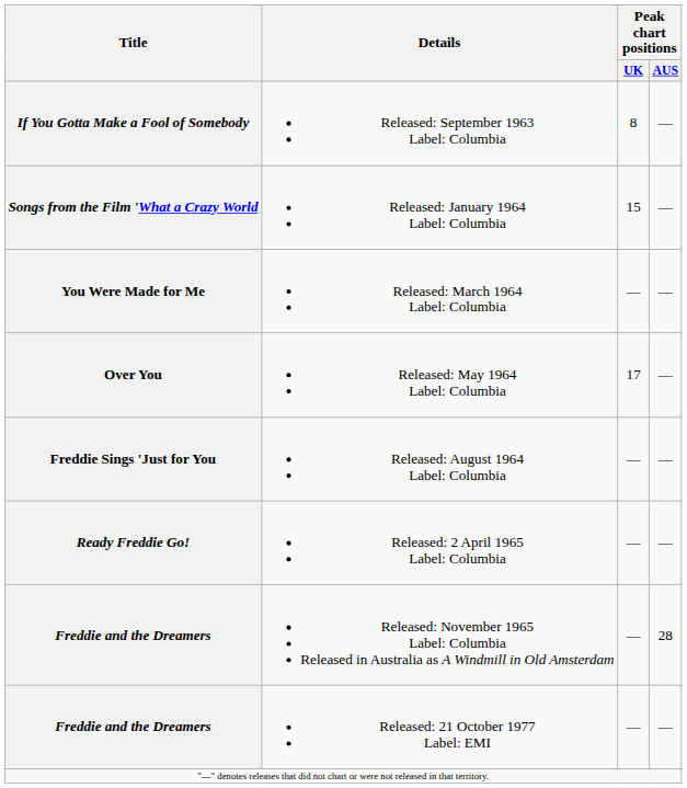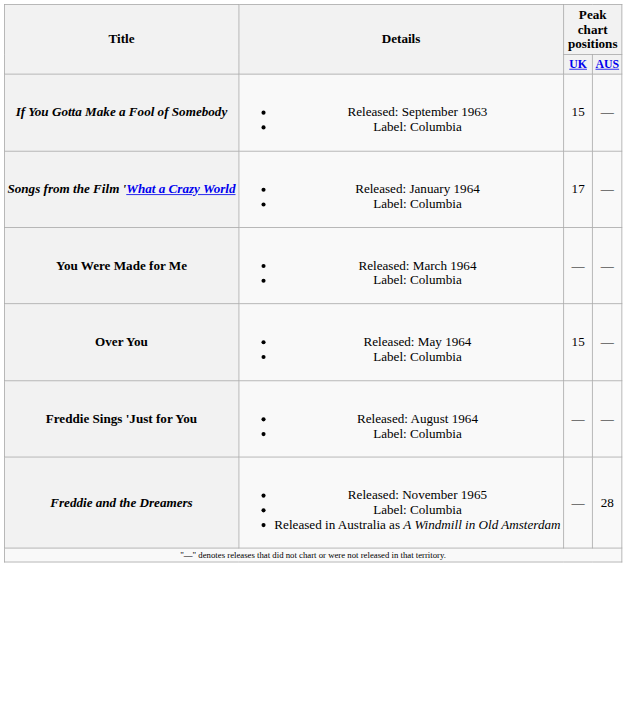Released: September 1963 Label: Columbia | Peak chart positions / UK: 8 -> 15
Released: January 1964 Label: Columbia | Peak chart positions / UK: 15 -> 17
Released: May 1964 Label: Columbia | Peak chart positions / UK: 17 -> 15
- row: Ready Freddie Go! | Released: 2 April 1965 Label: Columbia | — | —
- row: Freddie and the Dreamers | Released: 21 October 1977 Label: EMI | — | —
